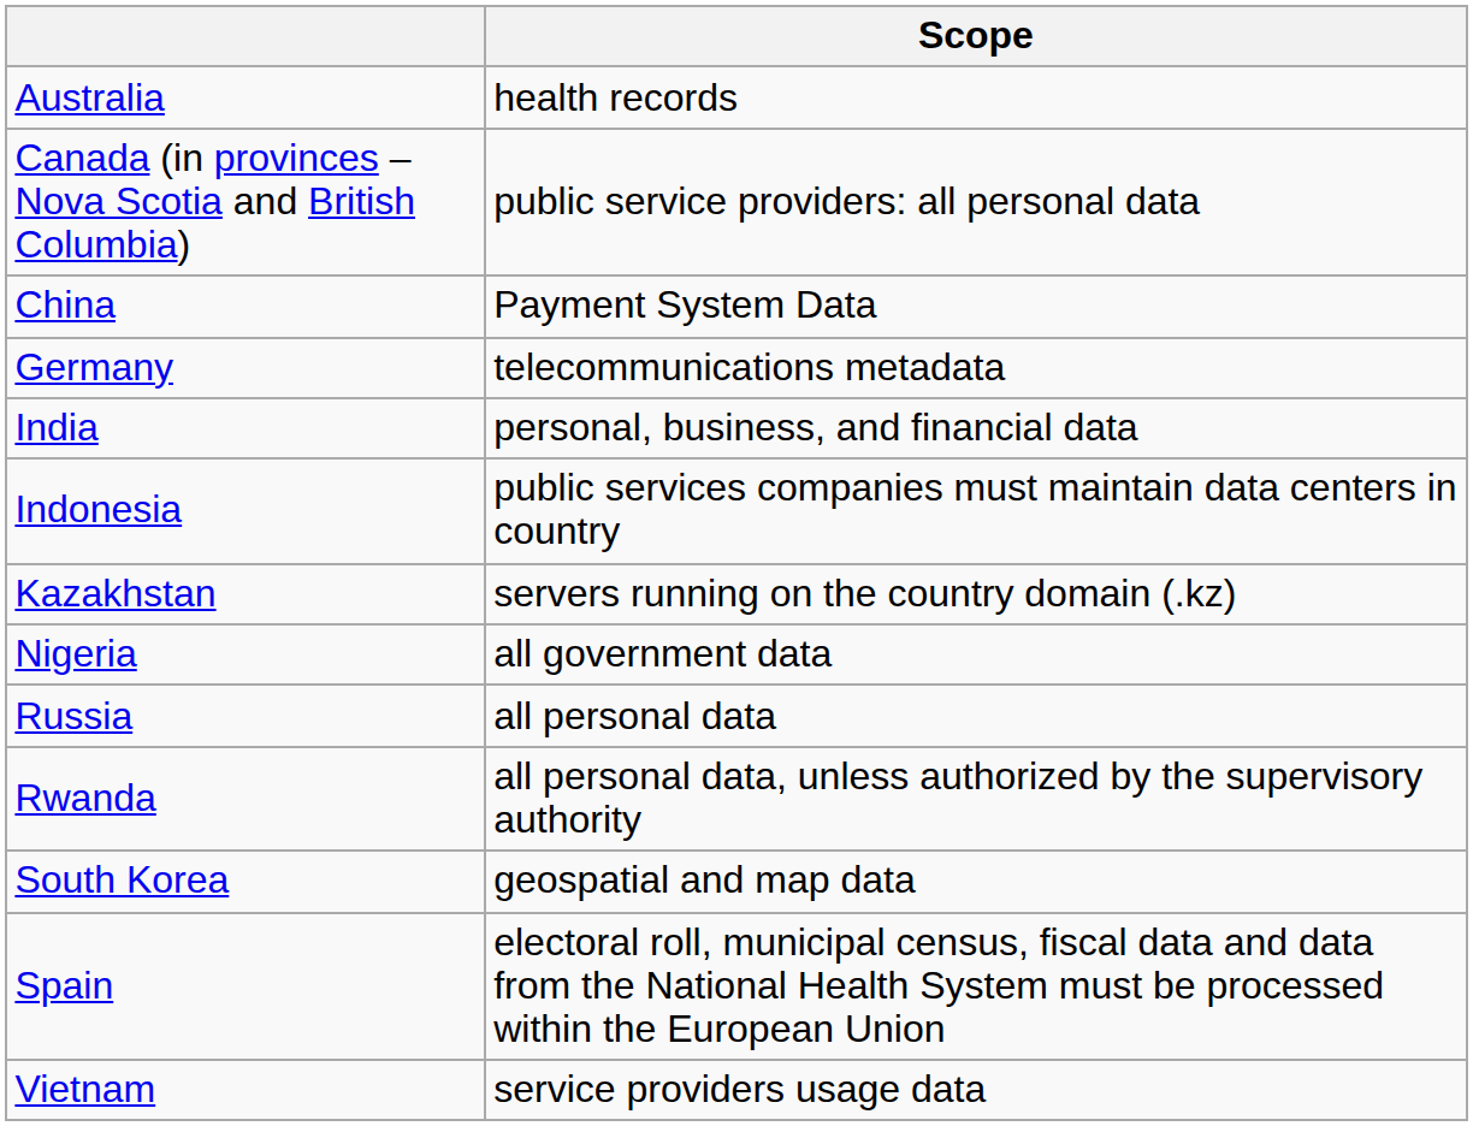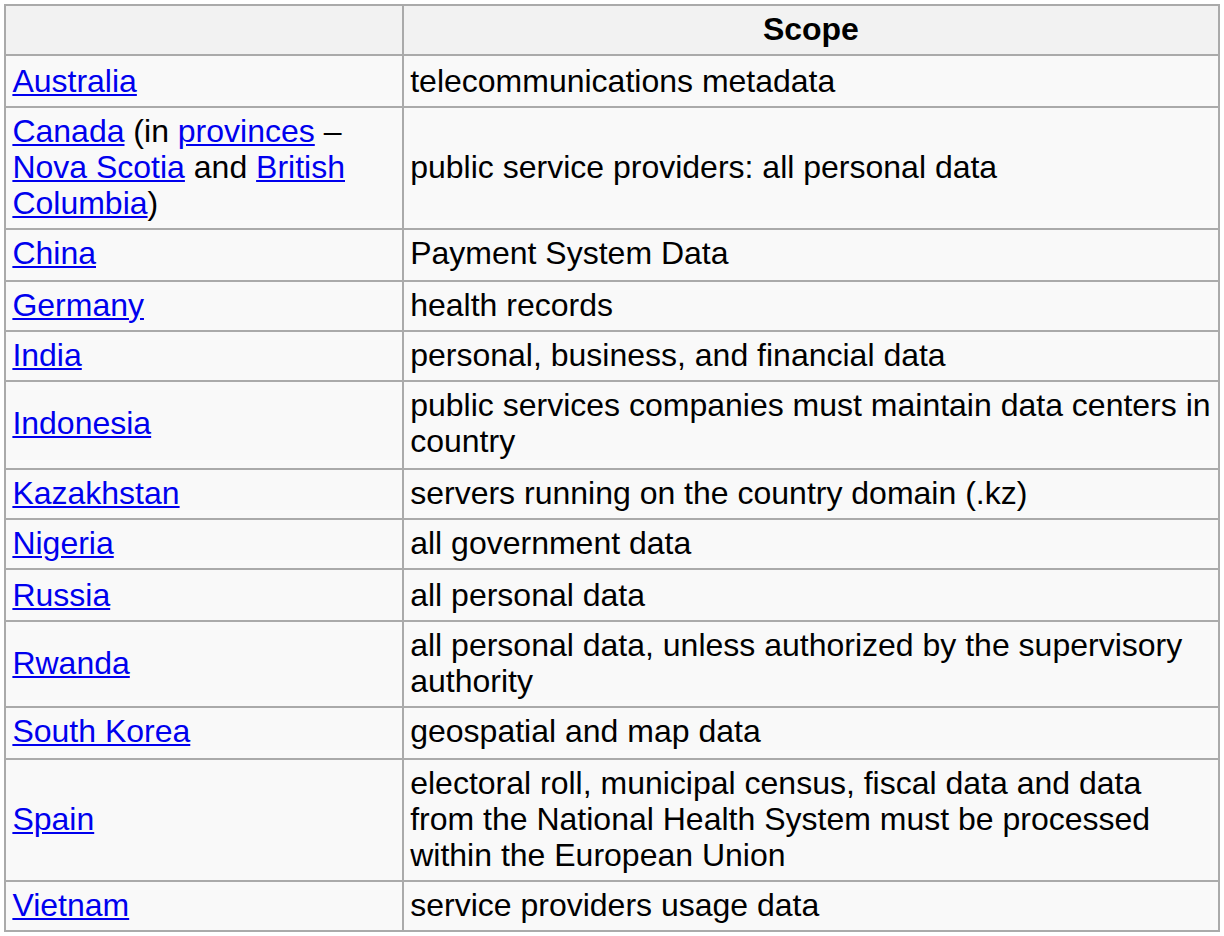Australia | Scope: health records -> telecommunications metadata
Germany | Scope: telecommunications metadata -> health records
